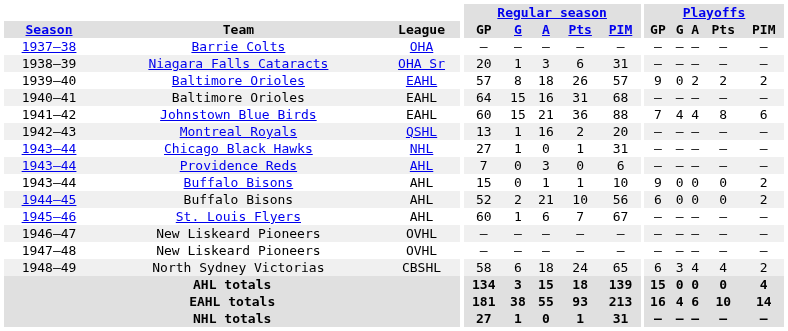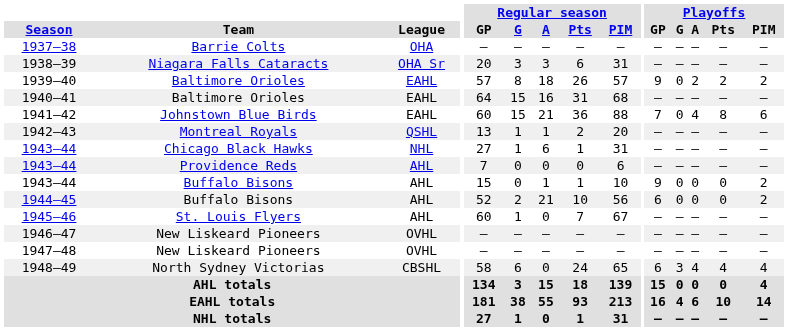1938–39 | Regular season / G: 1 -> 3
1941–42 | Playoffs / G: 4 -> 0
1942–43 | Regular season / A: 16 -> 1
1943–44 / Chicago Black Hawks | Regular season / A: 0 -> 6
1943–44 / Providence Reds | Regular season / A: 3 -> 0
1945–46 | Regular season / A: 6 -> 0
1948–49 | Regular season / A: 18 -> 0
1948–49 | Playoffs / PIM: 2 -> 4
